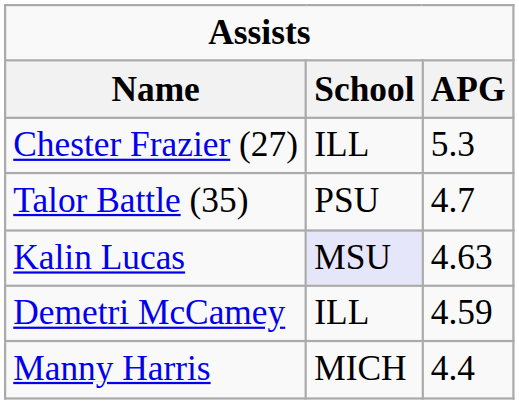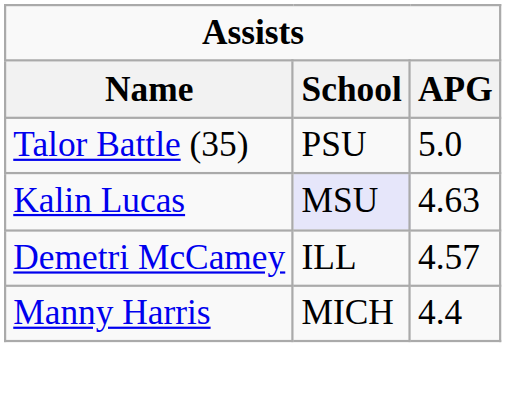- row: Chester Frazier (27) | ILL | 5.3
Talor Battle (35) | APG: 4.7 -> 5.0
Demetri McCamey | APG: 4.59 -> 4.57
